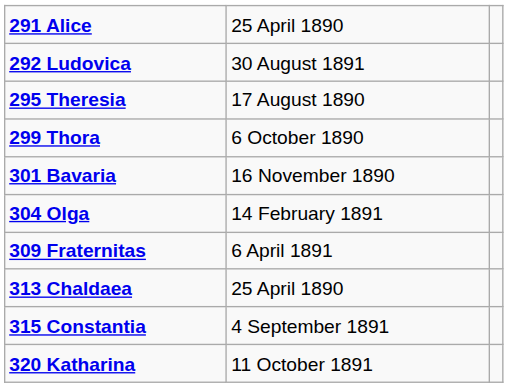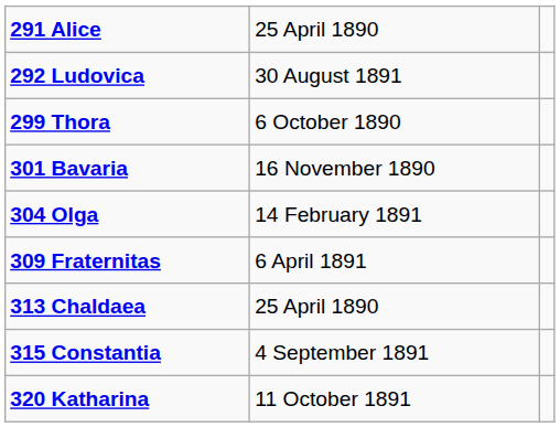- row: 295 Theresia | 17 August 1890
